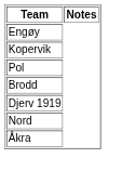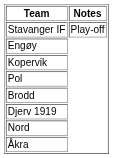+ row: Stavanger IF | Play-off
